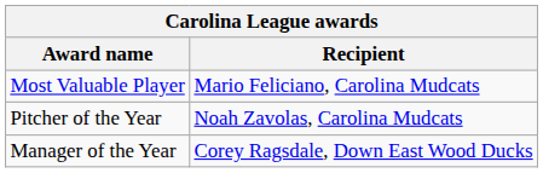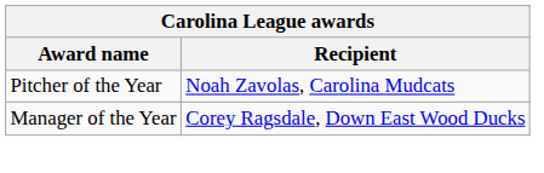- row: Most Valuable Player | Mario Feliciano, Carolina Mudcats
